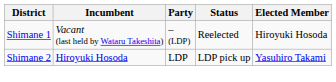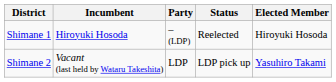Shimane 1 | Incumbent: Vacant (last held by Wataru Takeshita) -> Hiroyuki Hosoda
Shimane 2 | Incumbent: Hiroyuki Hosoda -> Vacant (last held by Wataru Takeshita)
